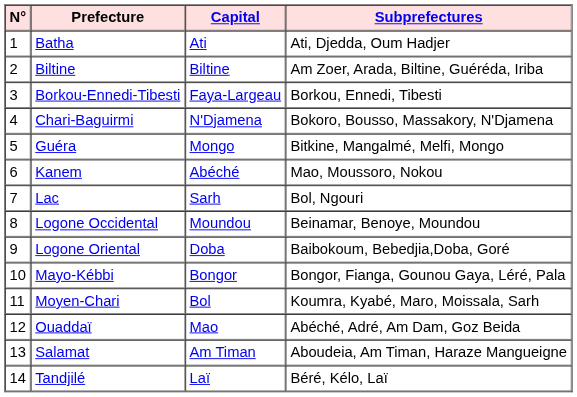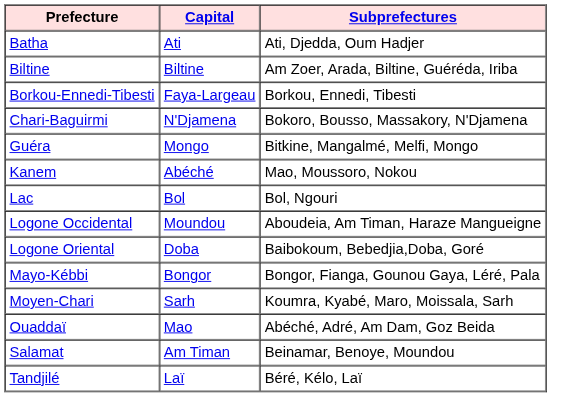- column: N° | 1 | 2 | 3 | 4 | 5 | 6 | 7 | 8 | 9 | 10 | 11 | 12 | 13 | 14
Lac | Capital: Sarh -> Bol
Logone Occidental | Subprefectures: Beinamar, Benoye, Moundou -> Aboudeia, Am Timan, Haraze Mangueigne
Moyen-Chari | Capital: Bol -> Sarh
Salamat | Subprefectures: Aboudeia, Am Timan, Haraze Mangueigne -> Beinamar, Benoye, Moundou
